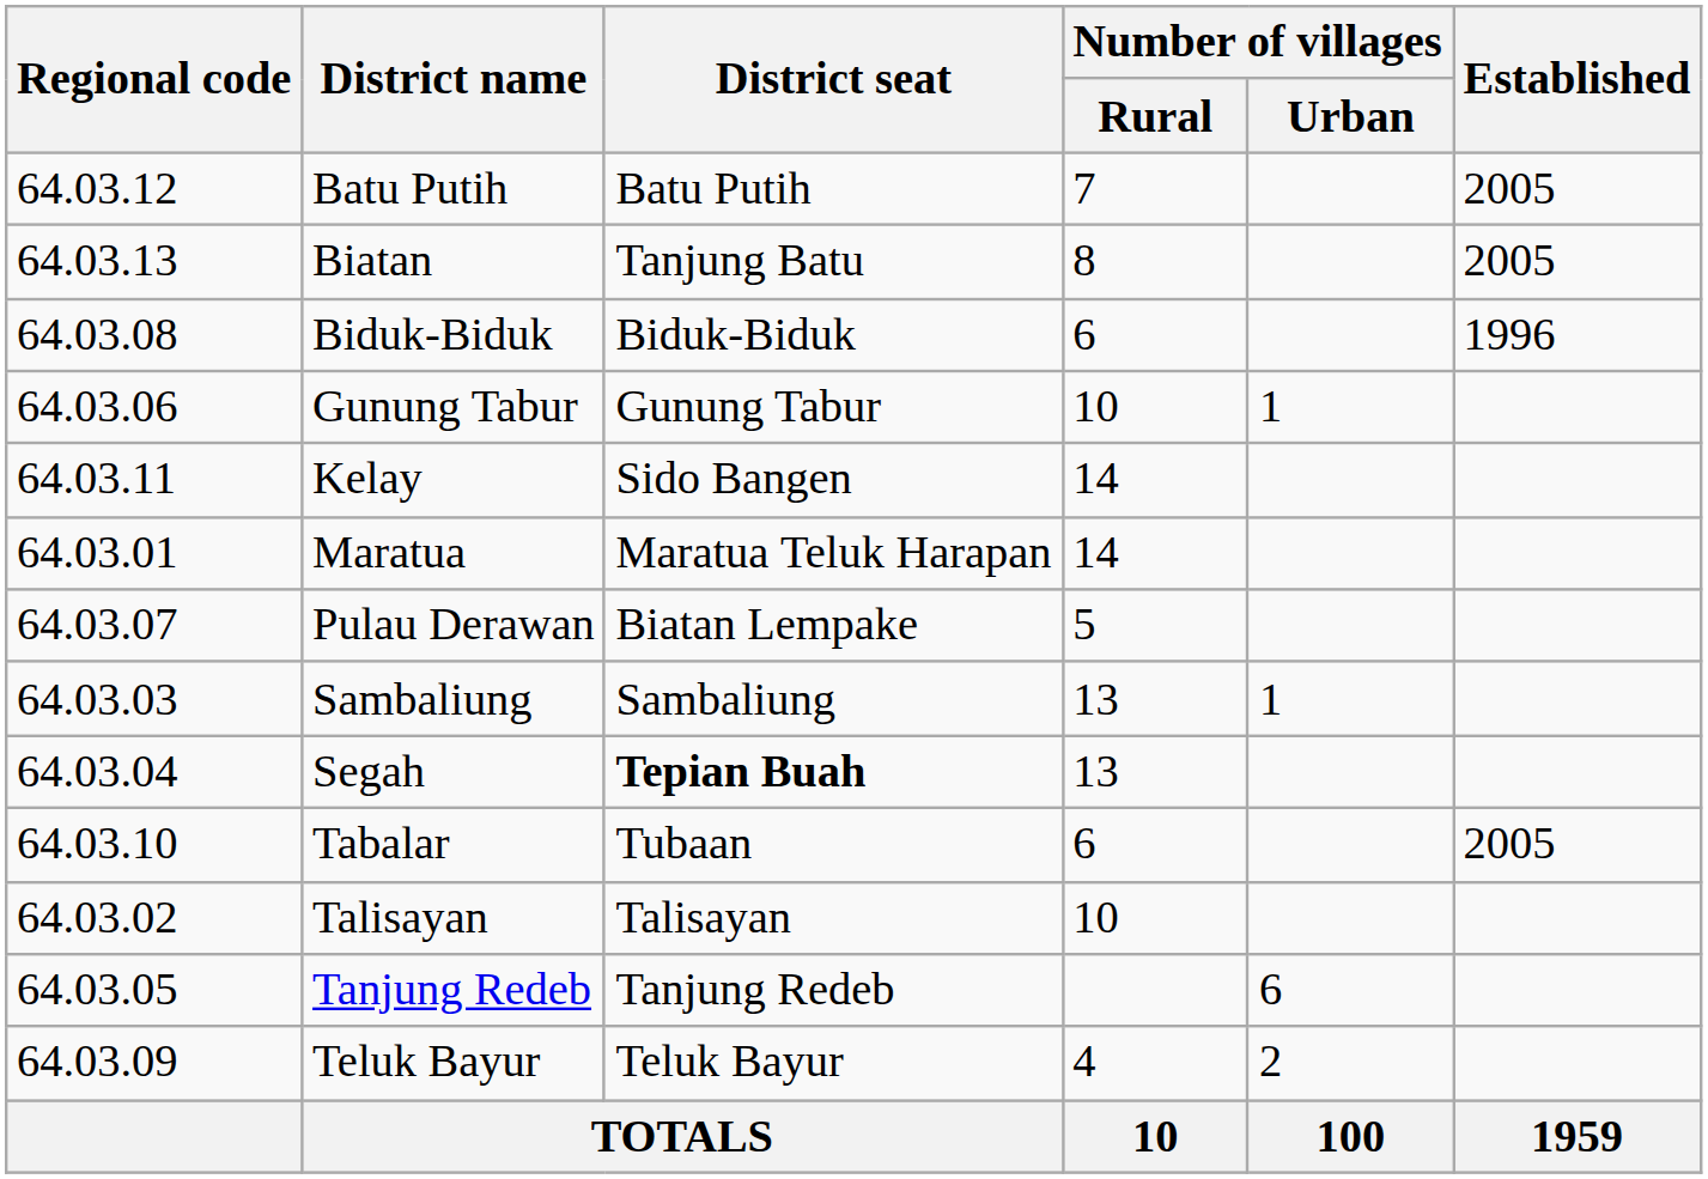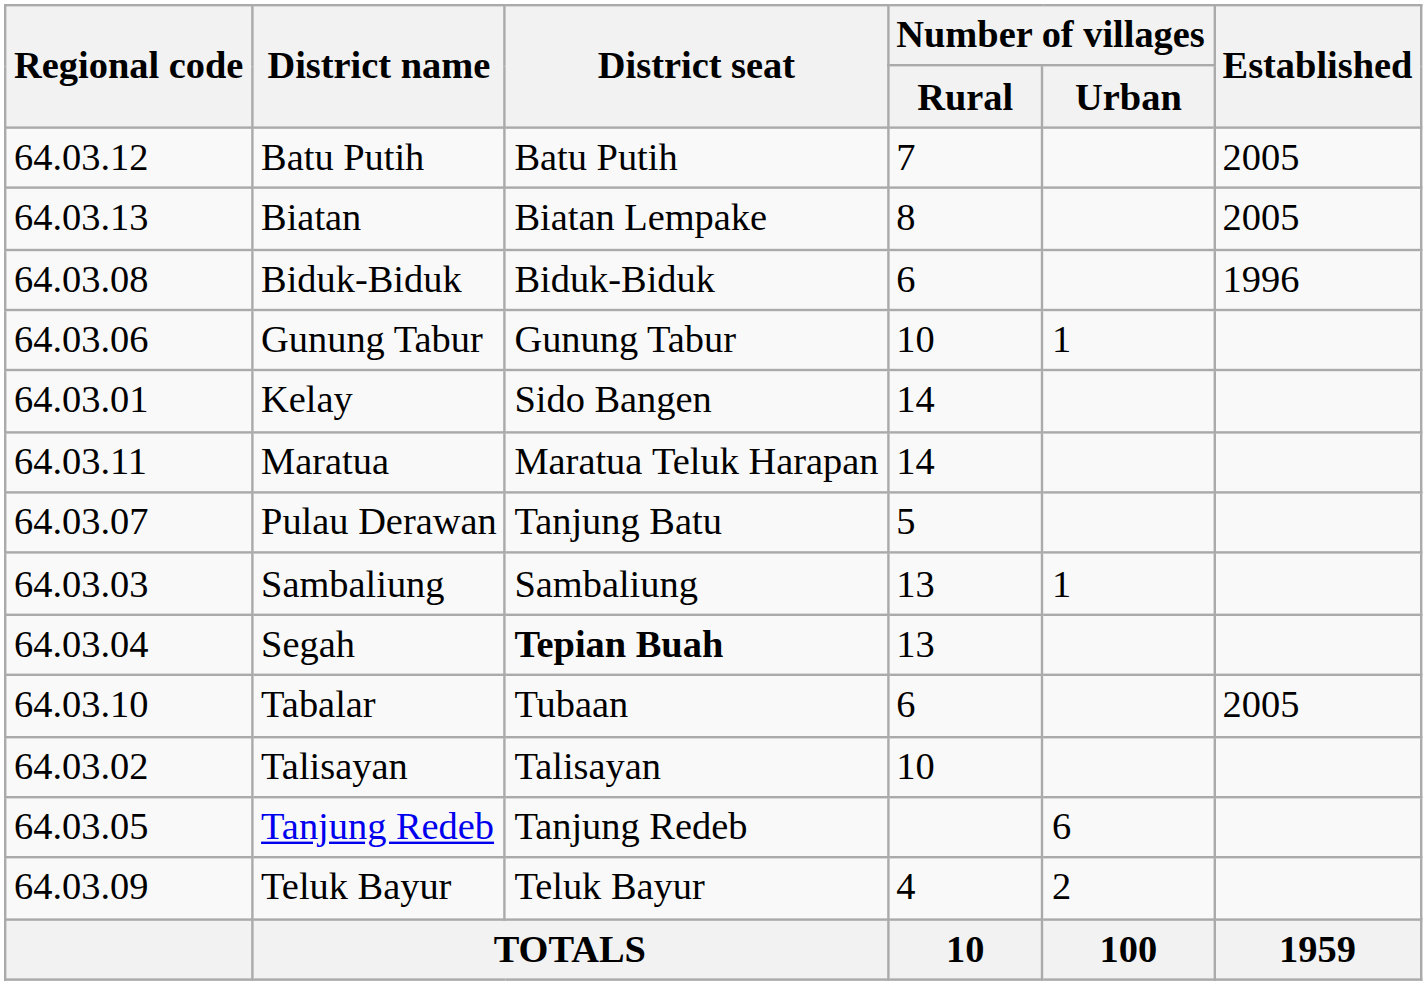Biatan | District seat: Tanjung Batu -> Biatan Lempake
Kelay | Regional code: 64.03.11 -> 64.03.01
Maratua | Regional code: 64.03.01 -> 64.03.11
Pulau Derawan | District seat: Biatan Lempake -> Tanjung Batu
